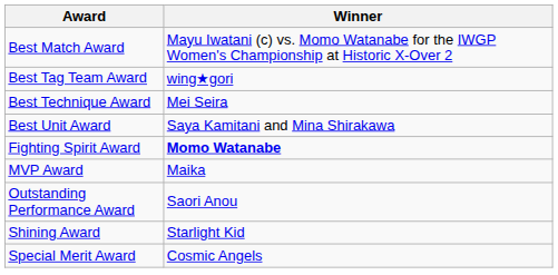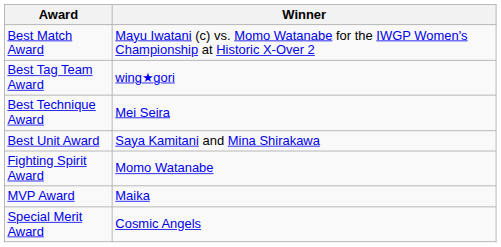Fighting Spirit Award | Winner: bold -> normal
- row: Outstanding Performance Award | Saori Anou
- row: Shining Award | Starlight Kid
